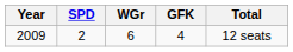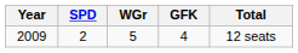2009 | WGr: 6 -> 5
